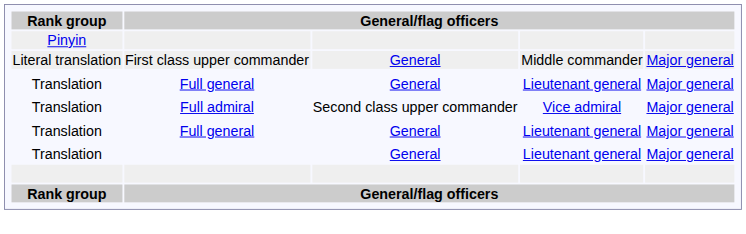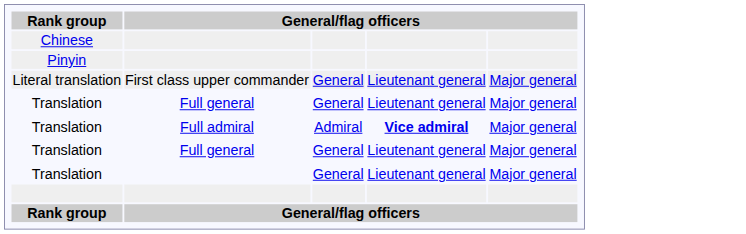+ row: Chinese
Literal translation | column 4: Middle commander -> Lieutenant general
Translation / Full admiral | column 3: Second class upper commander -> Admiral
Translation / Full admiral | column 4: normal -> bold
